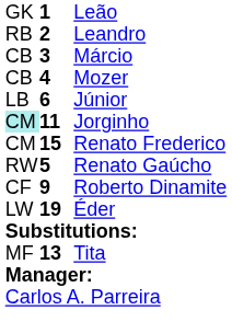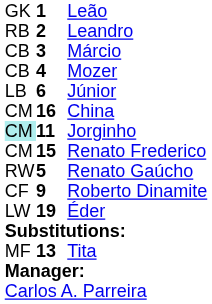+ row: CM | 16 | China
